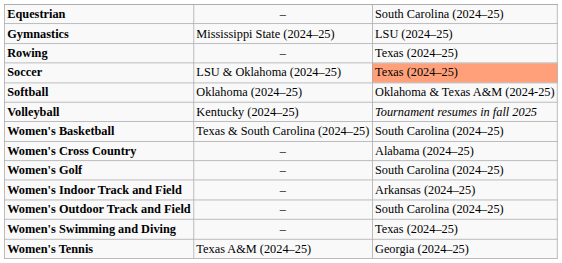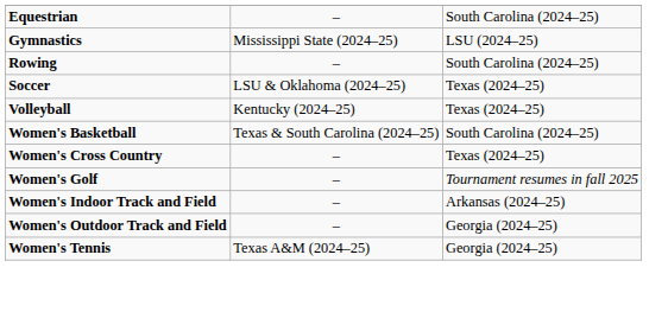Rowing | column 3: Texas (2024–25) -> South Carolina (2024–25)
Soccer | column 3: lightsalmon background -> no background
- row: Softball | Oklahoma (2024–25) | Oklahoma & Texas A&M (2024-25)
Volleyball | column 3: Tournament resumes in fall 2025 -> Texas (2024–25)
Women's Cross Country | column 3: Alabama (2024–25) -> Texas (2024–25)
Women's Golf | column 3: South Carolina (2024–25) -> Tournament resumes in fall 2025
Women's Outdoor Track and Field | column 3: South Carolina (2024–25) -> Georgia (2024–25)
- row: Women's Swimming and Diving | – | Texas (2024–25)
